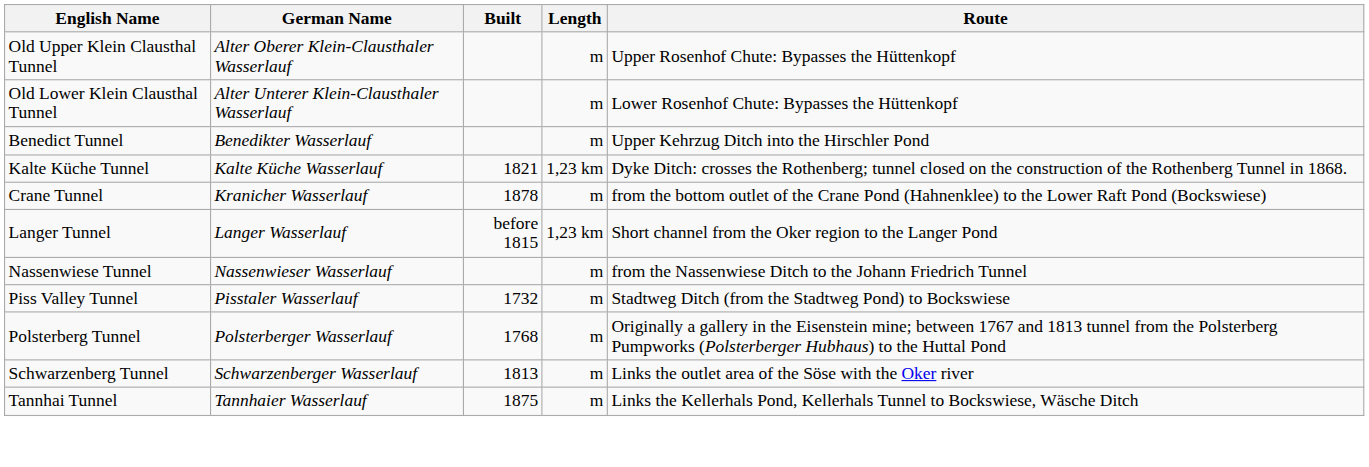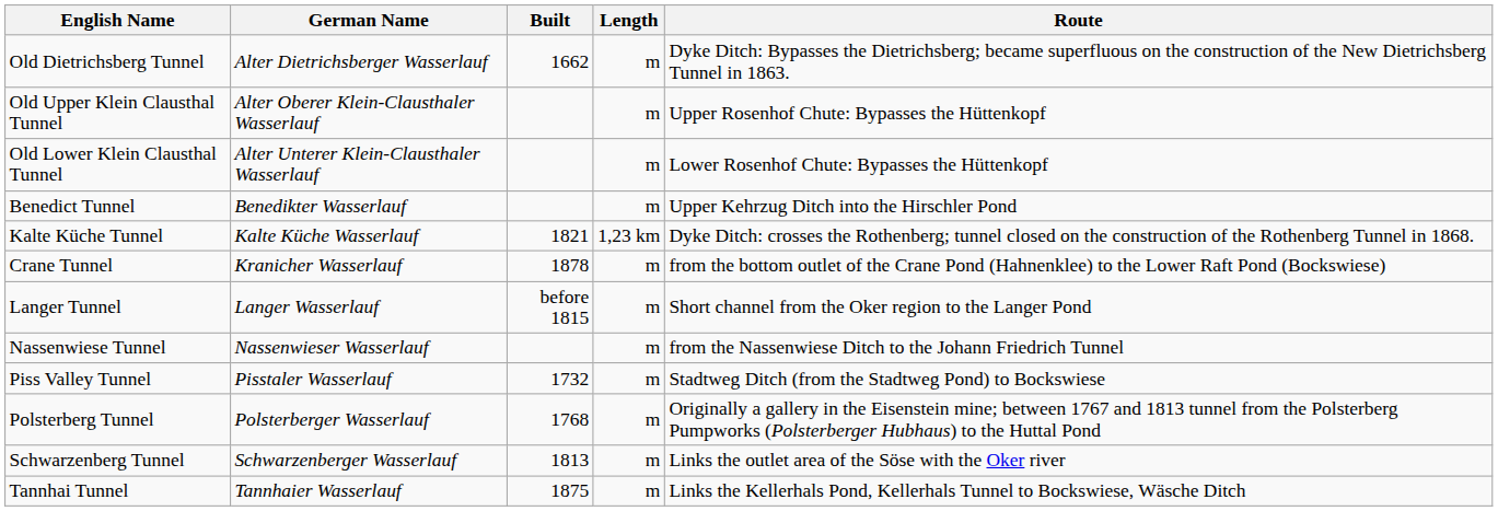+ row: Old Dietrichsberg Tunnel | Alter Dietrichsberger Wasserlauf | 1662 | m | Dyke Ditch: Bypasses the Dietrichsberg; became superfluous on the construction of the New Dietrichsberg Tunnel in 1863.
Langer Tunnel | Length: 1,23 km -> m
